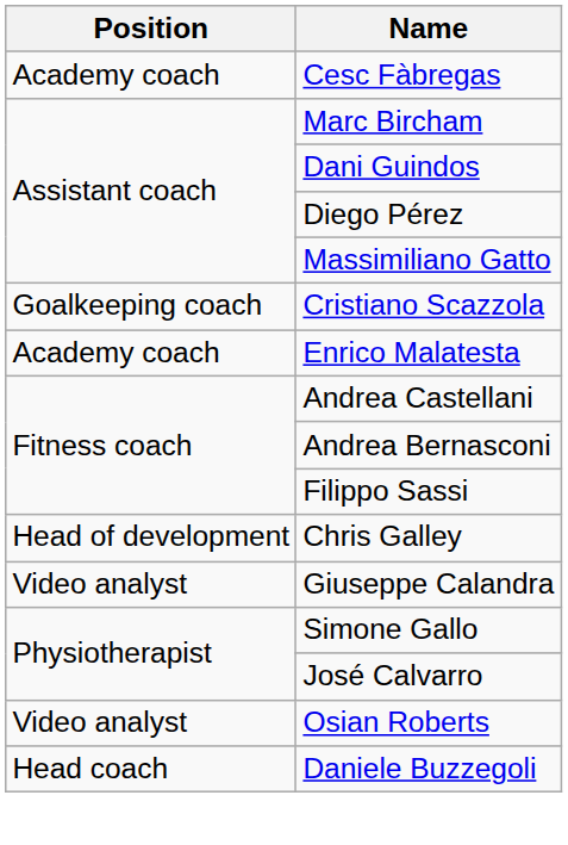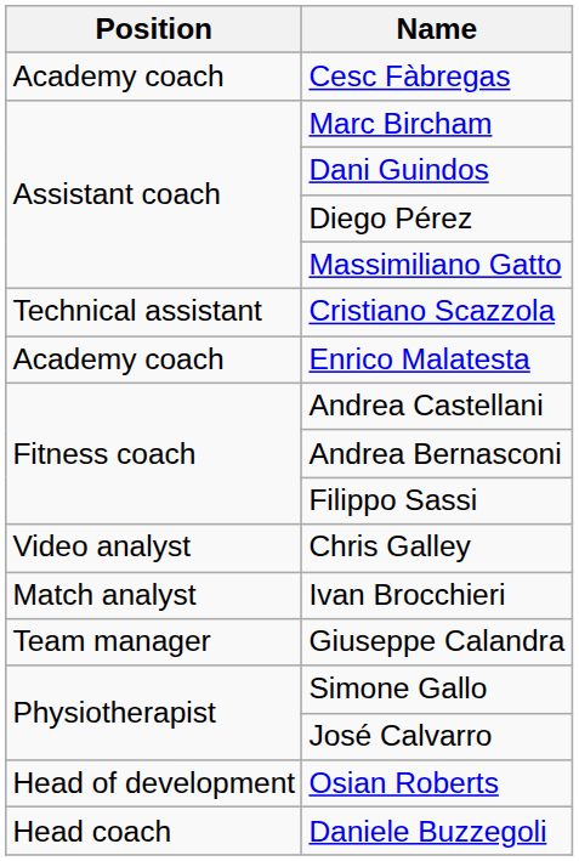Cristiano Scazzola | Position: Goalkeeping coach -> Technical assistant
Chris Galley | Position: Head of development -> Video analyst
+ row: Match analyst | Ivan Brocchieri
Giuseppe Calandra | Position: Video analyst -> Team manager
Osian Roberts | Position: Video analyst -> Head of development
